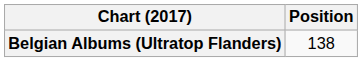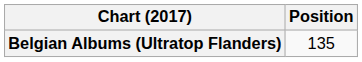Belgian Albums (Ultratop Flanders) | Position: 138 -> 135
